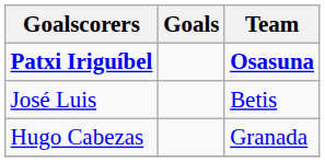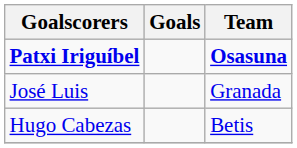José Luis | Team: Betis -> Granada
Hugo Cabezas | Team: Granada -> Betis
